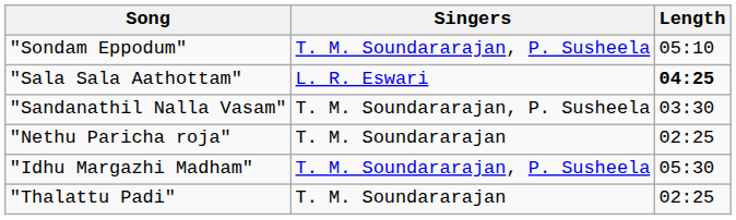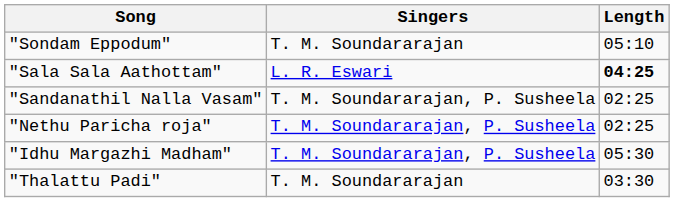"Sondam Eppodum" | Singers: T. M. Soundararajan, P. Susheela -> T. M. Soundararajan
"Sandanathil Nalla Vasam" | Length: 03:30 -> 02:25
"Nethu Paricha roja" | Singers: T. M. Soundararajan -> T. M. Soundararajan, P. Susheela
"Thalattu Padi" | Length: 02:25 -> 03:30
